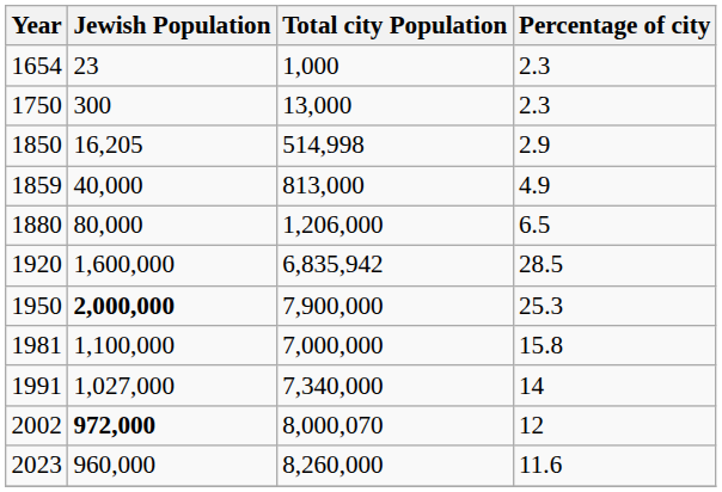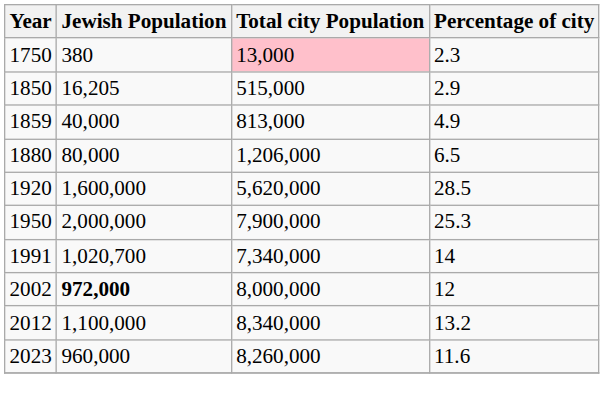- row: 1654 | 23 | 1,000 | 2.3
1750 | Jewish Population: 300 -> 380
1750 | Total city Population: no background -> pink background
1850 | Total city Population: 514,998 -> 515,000
1920 | Total city Population: 6,835,942 -> 5,620,000
1950 | Jewish Population: bold -> normal
- row: 1981 | 1,100,000 | 7,000,000 | 15.8
1991 | Jewish Population: 1,027,000 -> 1,020,700
2002 | Total city Population: 8,000,070 -> 8,000,000
+ row: 2012 | 1,100,000 | 8,340,000 | 13.2
